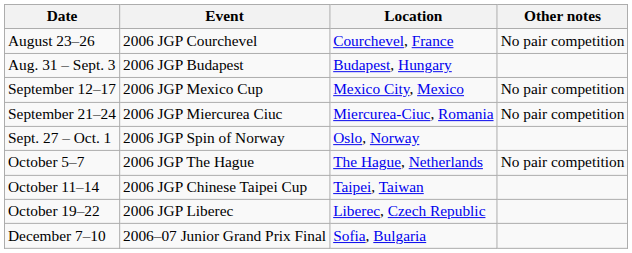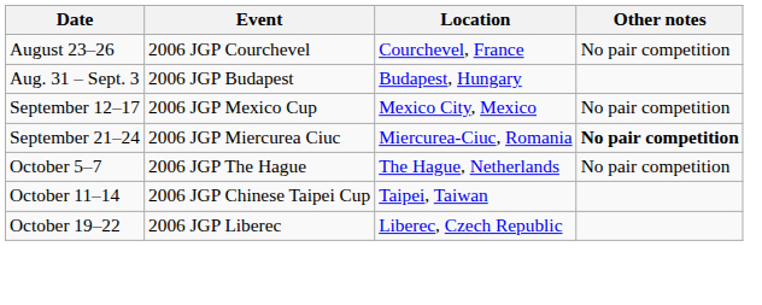September 21–24 | Other notes: normal -> bold
- row: Sept. 27 – Oct. 1 | 2006 JGP Spin of Norway | Oslo, Norway
- row: December 7–10 | 2006–07 Junior Grand Prix Final | Sofia, Bulgaria
